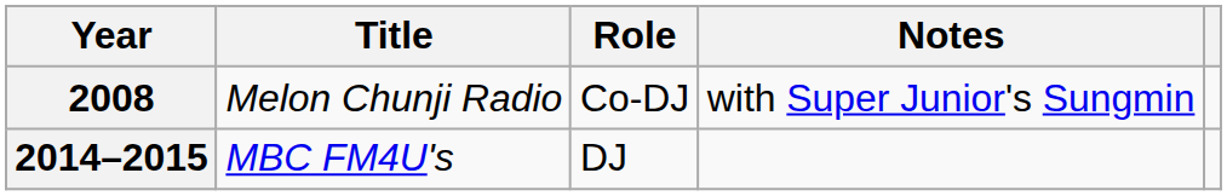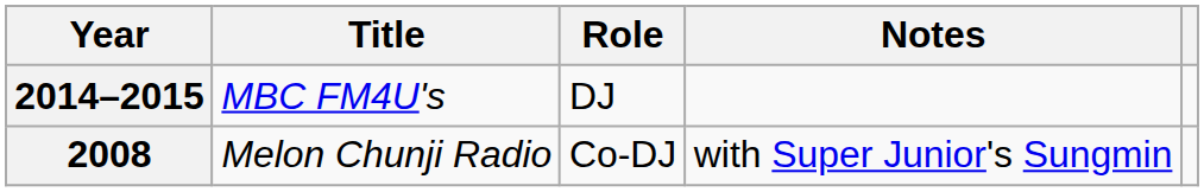rows swapped: 2008 <-> 2014–2015
